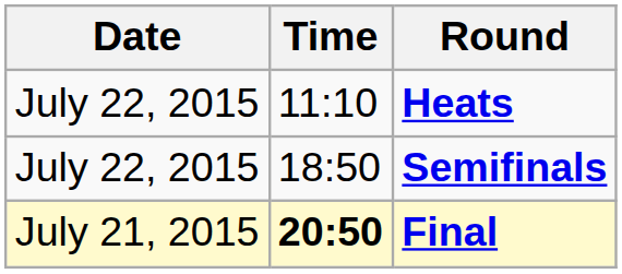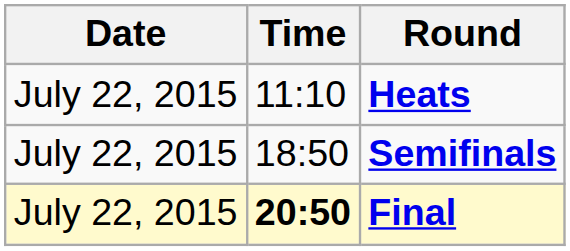Final | Date: July 21, 2015 -> July 22, 2015
